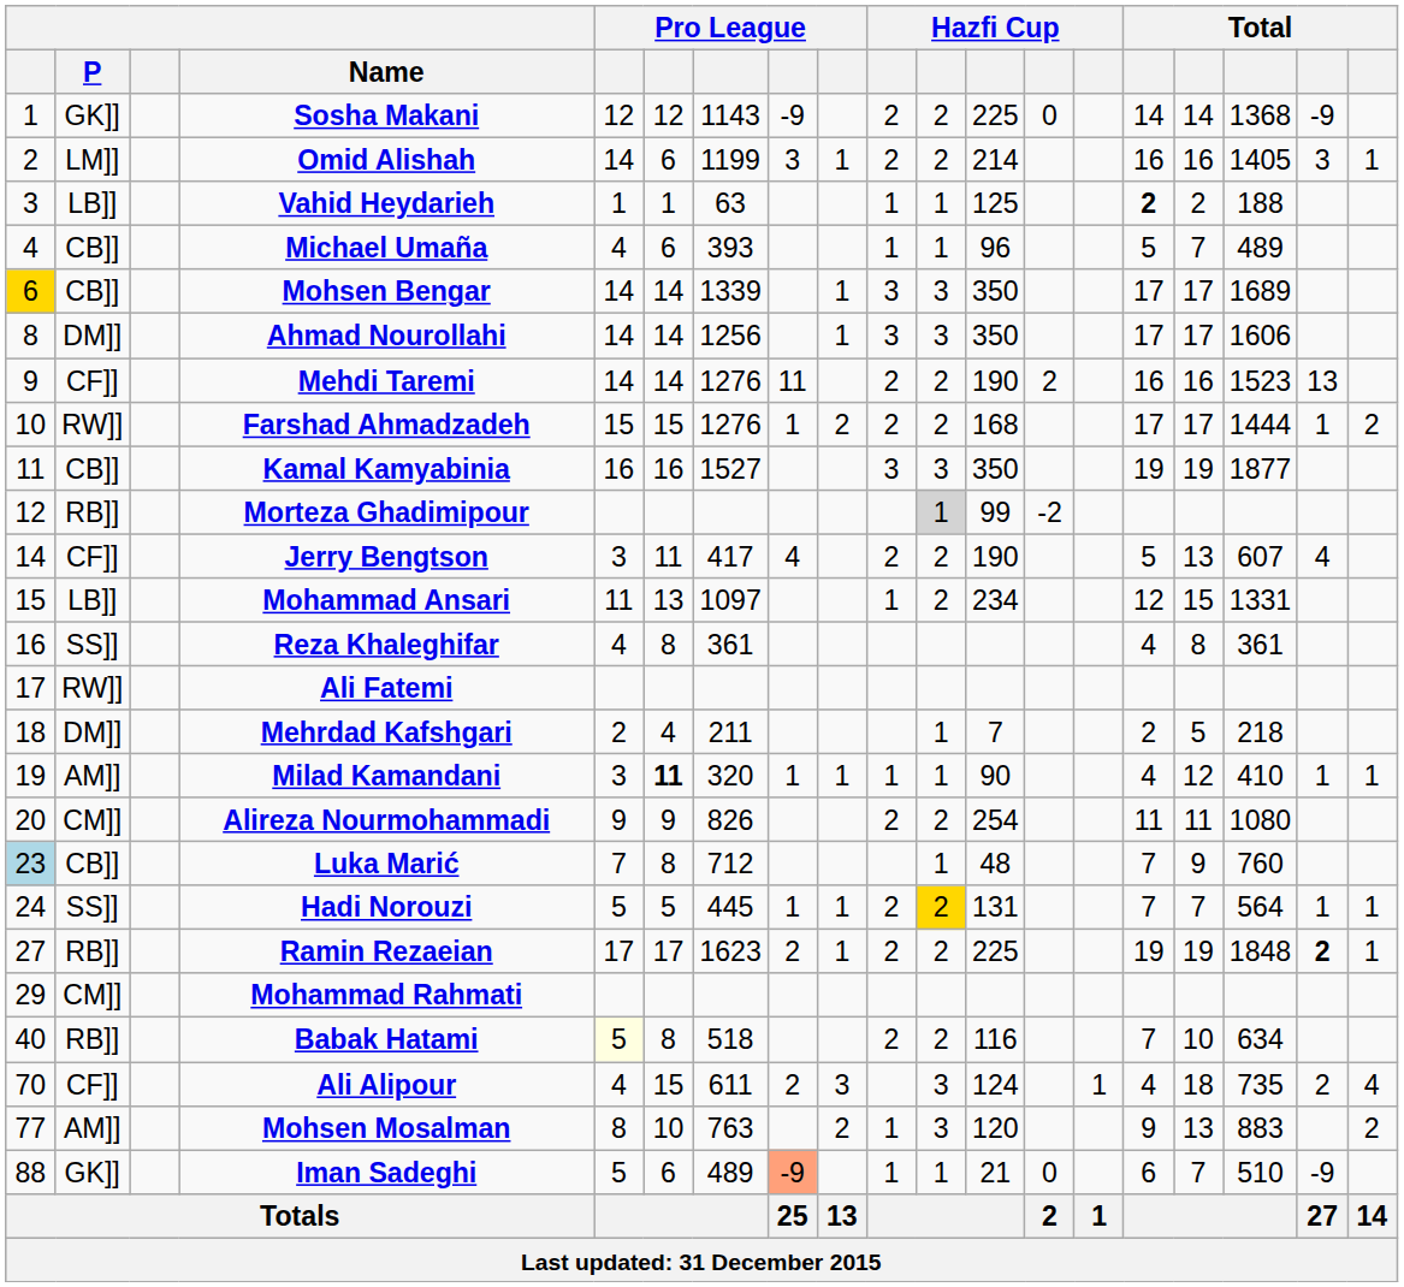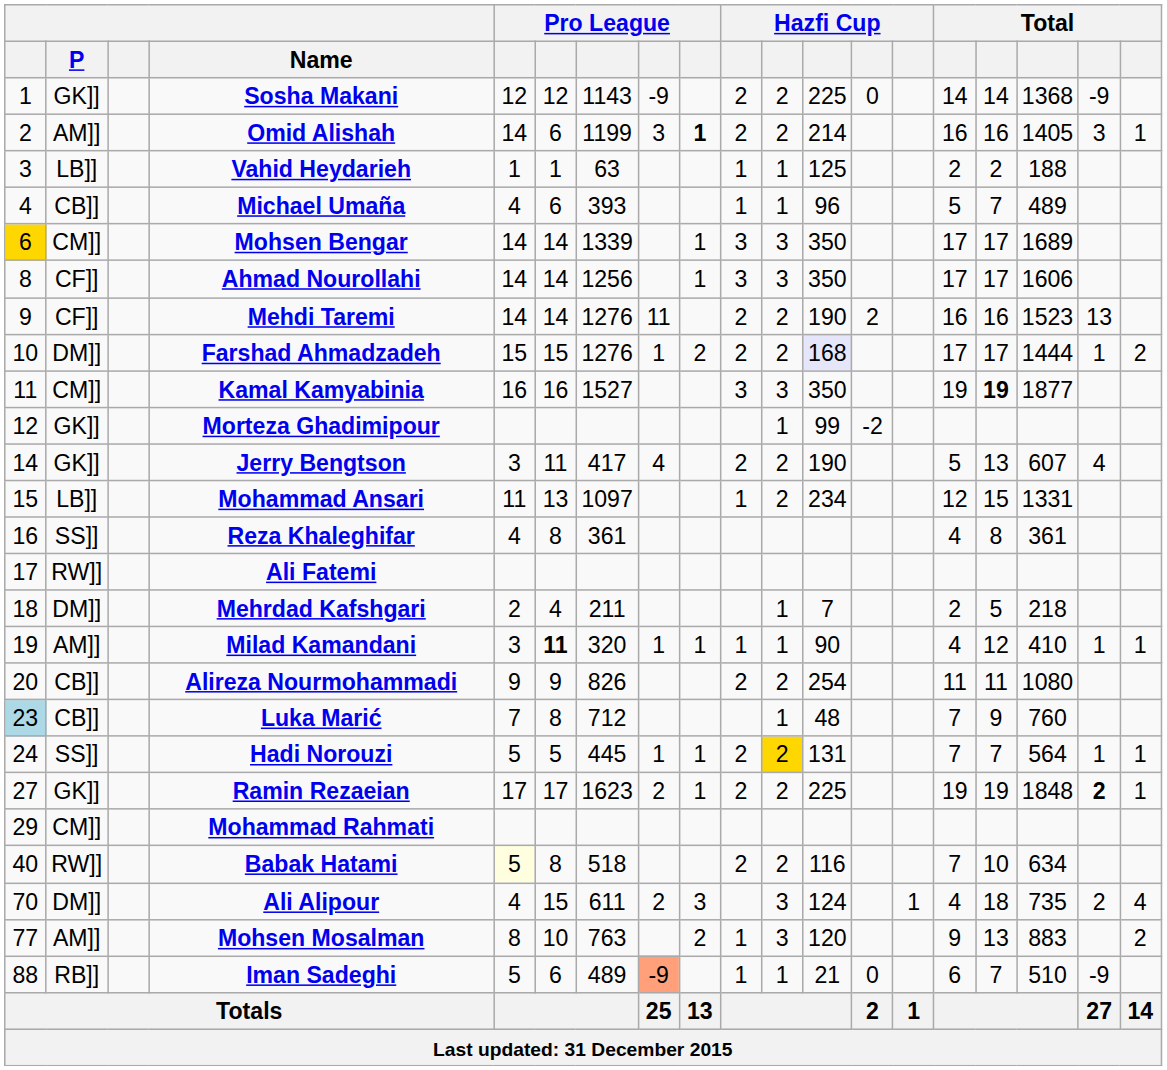Omid Alishah | P: LM]] -> AM]]
Omid Alishah | column 9: normal -> bold
Vahid Heydarieh | column 15: bold -> normal
Mohsen Bengar | P: CB]] -> CM]]
Ahmad Nourollahi | P: DM]] -> CF]]
Farshad Ahmadzadeh | P: RW]] -> DM]]
Farshad Ahmadzadeh | column 12: no background -> lavender background
Kamal Kamyabinia | P: CB]] -> CM]]
Kamal Kamyabinia | column 16: normal -> bold
Morteza Ghadimipour | P: RB]] -> GK]]
Morteza Ghadimipour | column 11: lightgrey background -> no background
Jerry Bengtson | P: CF]] -> GK]]
Alireza Nourmohammadi | P: CM]] -> CB]]
Ramin Rezaeian | P: RB]] -> GK]]
Babak Hatami | P: RB]] -> RW]]
Ali Alipour | P: CF]] -> DM]]
Iman Sadeghi | P: GK]] -> RB]]
